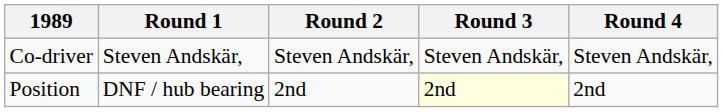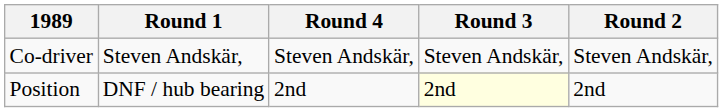columns swapped: Round 2 <-> Round 4
